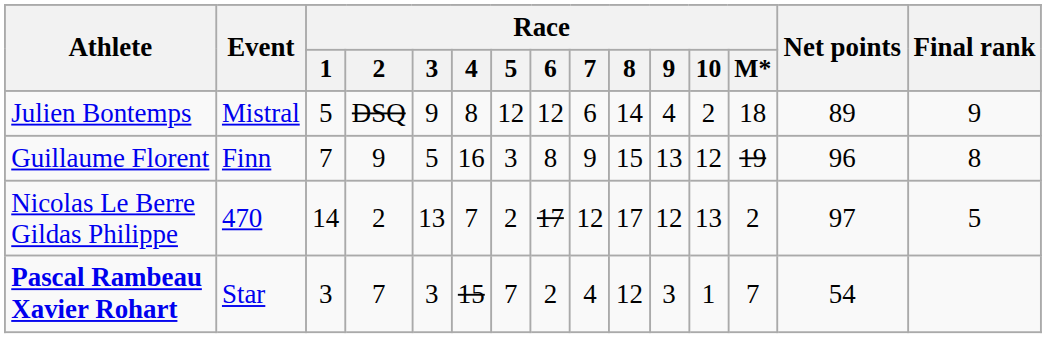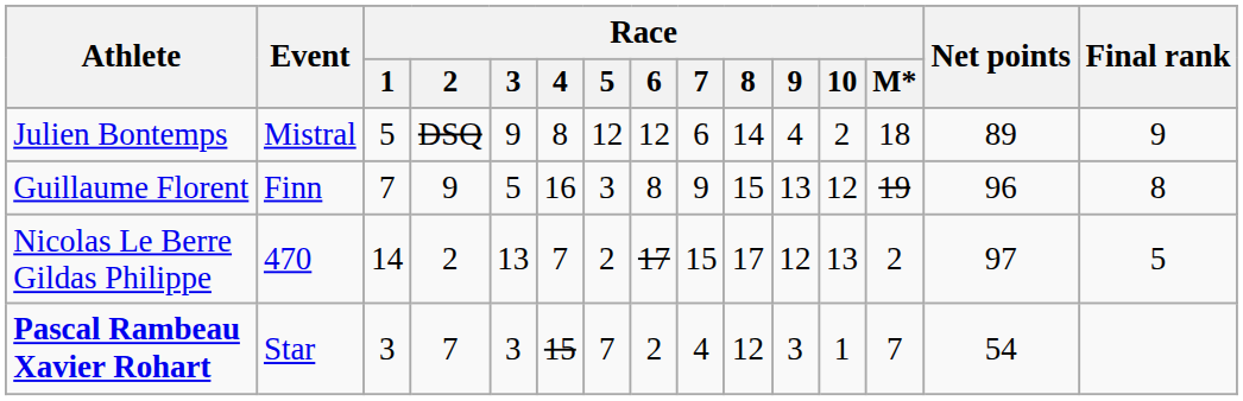Nicolas Le Berre Gildas Philippe | Race / 7: 12 -> 15
